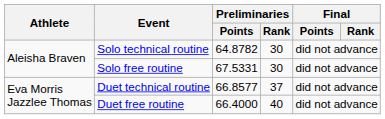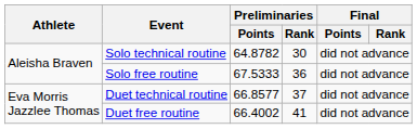Solo free routine | Preliminaries / Points: 67.5331 -> 67.5333
Solo free routine | Preliminaries / Rank: 30 -> 36
Duet free routine | Preliminaries / Points: 66.4000 -> 66.4002
Duet free routine | Preliminaries / Rank: 40 -> 41
